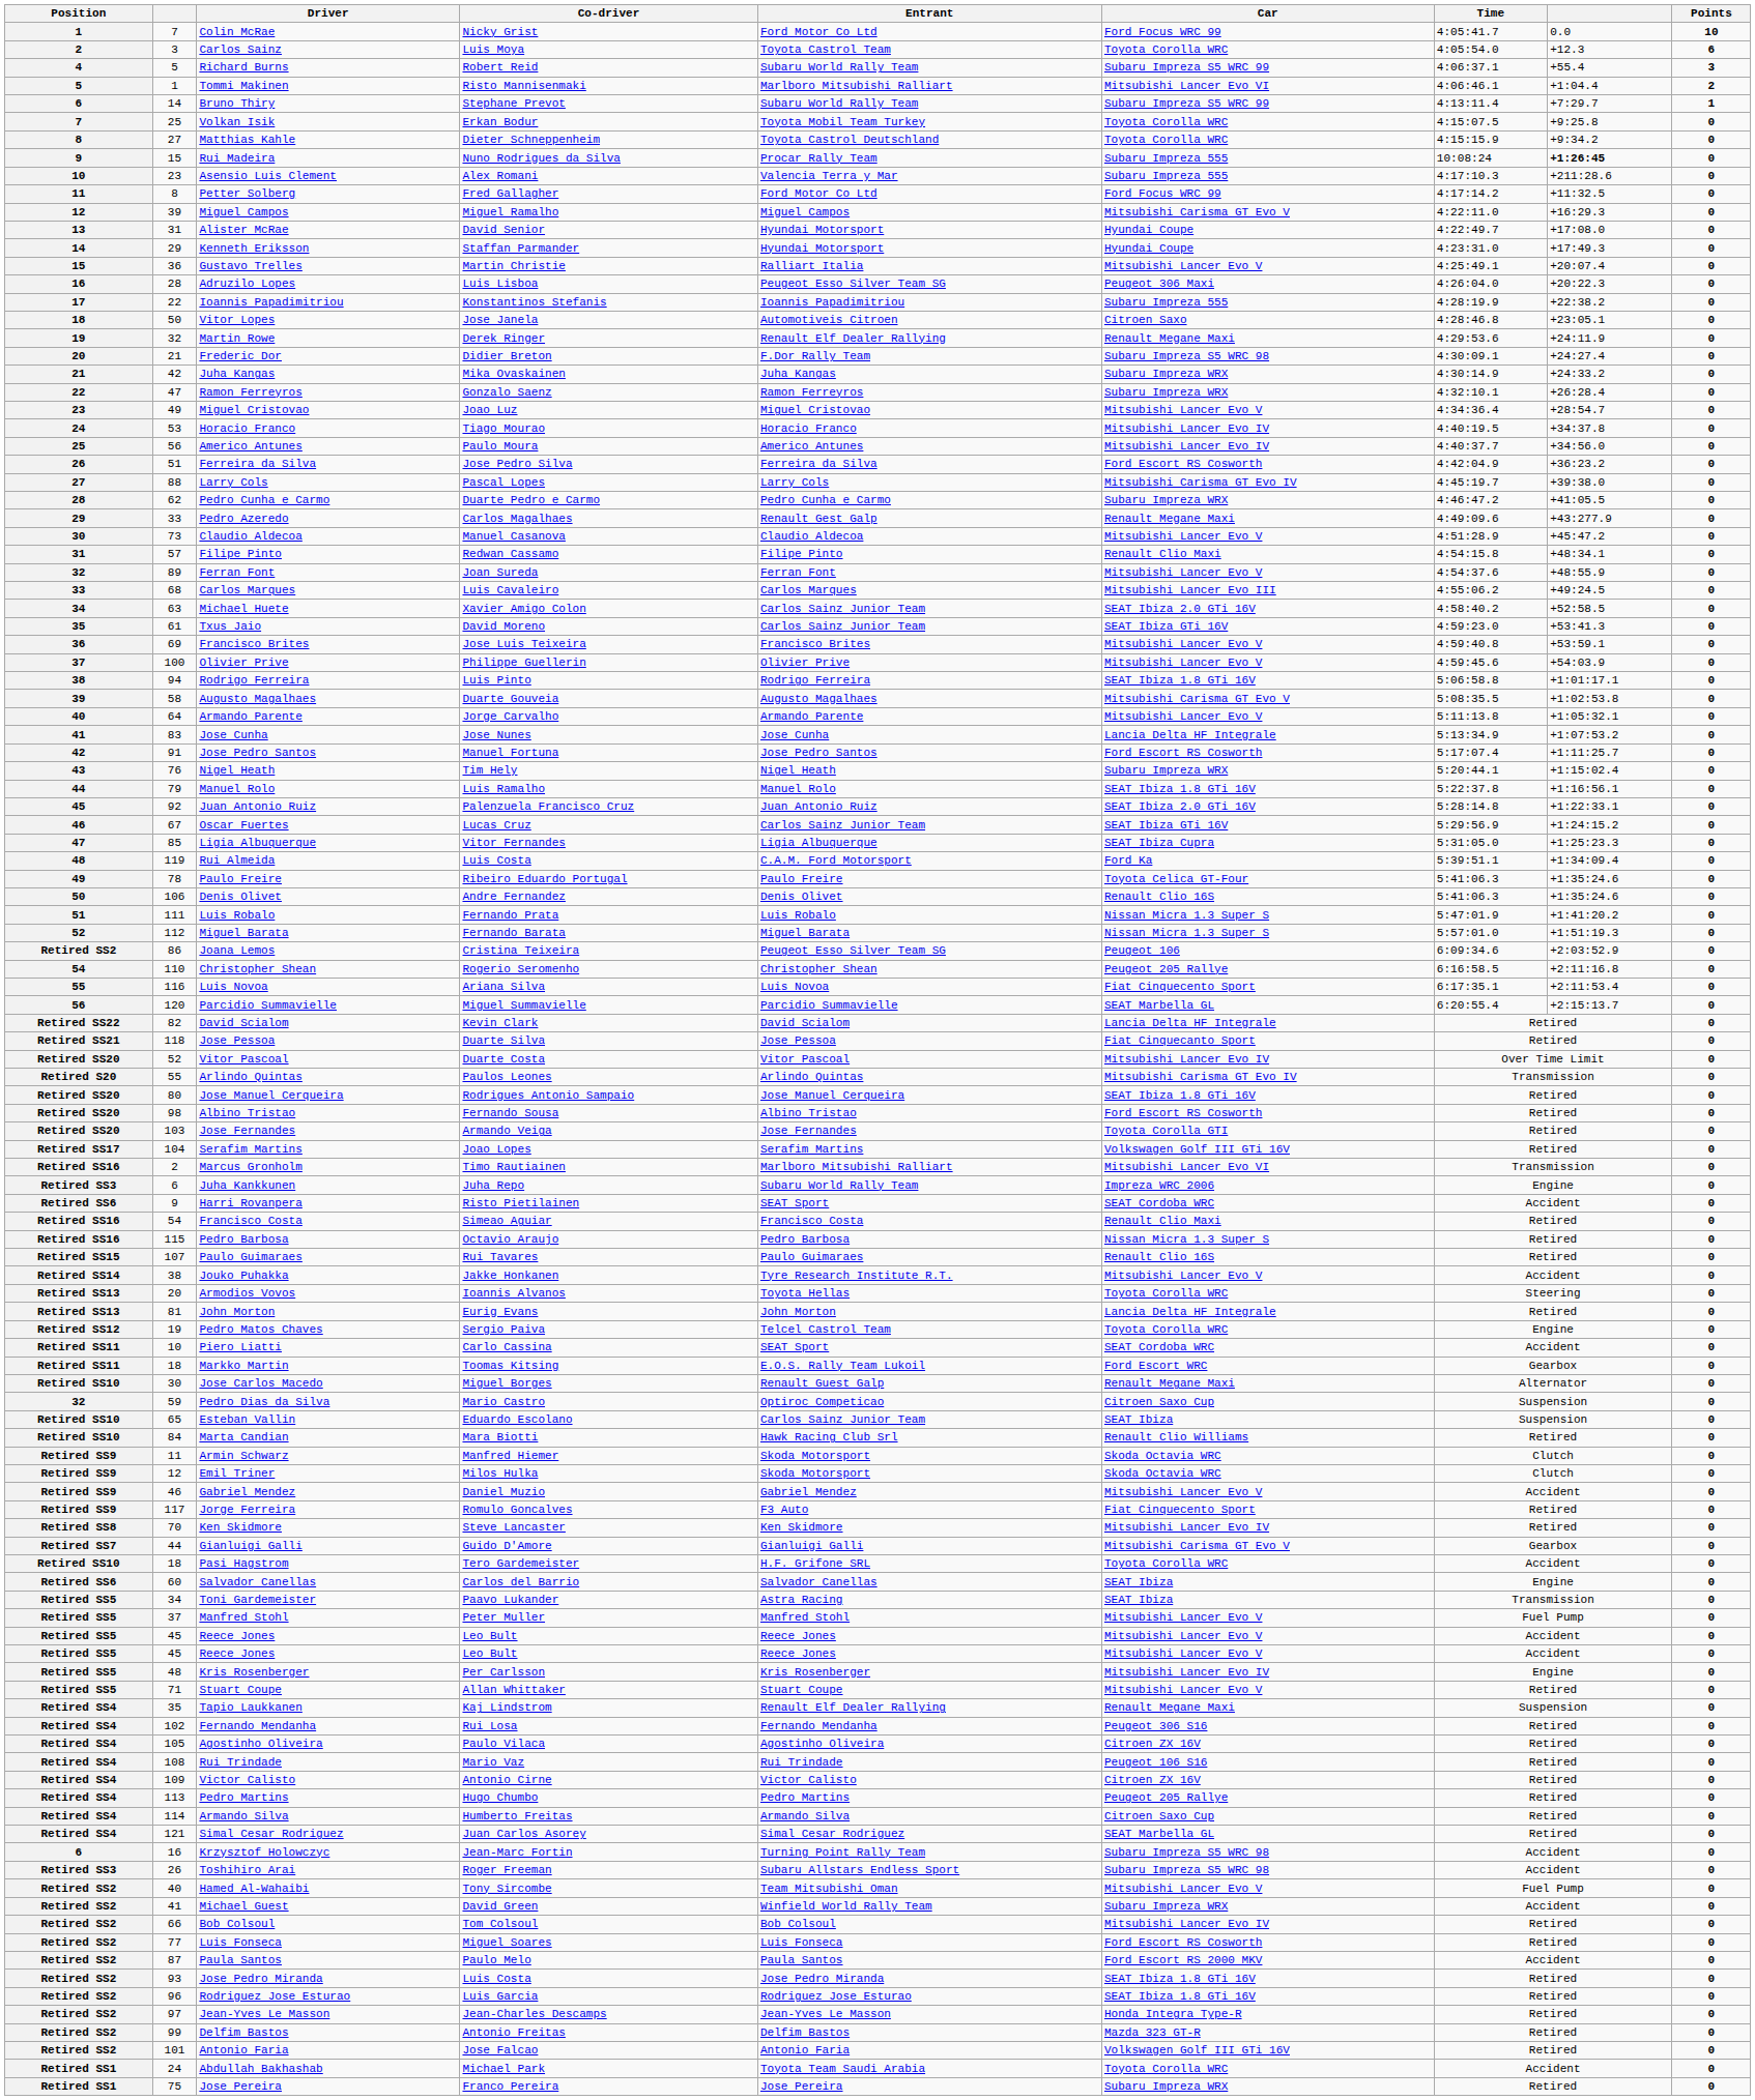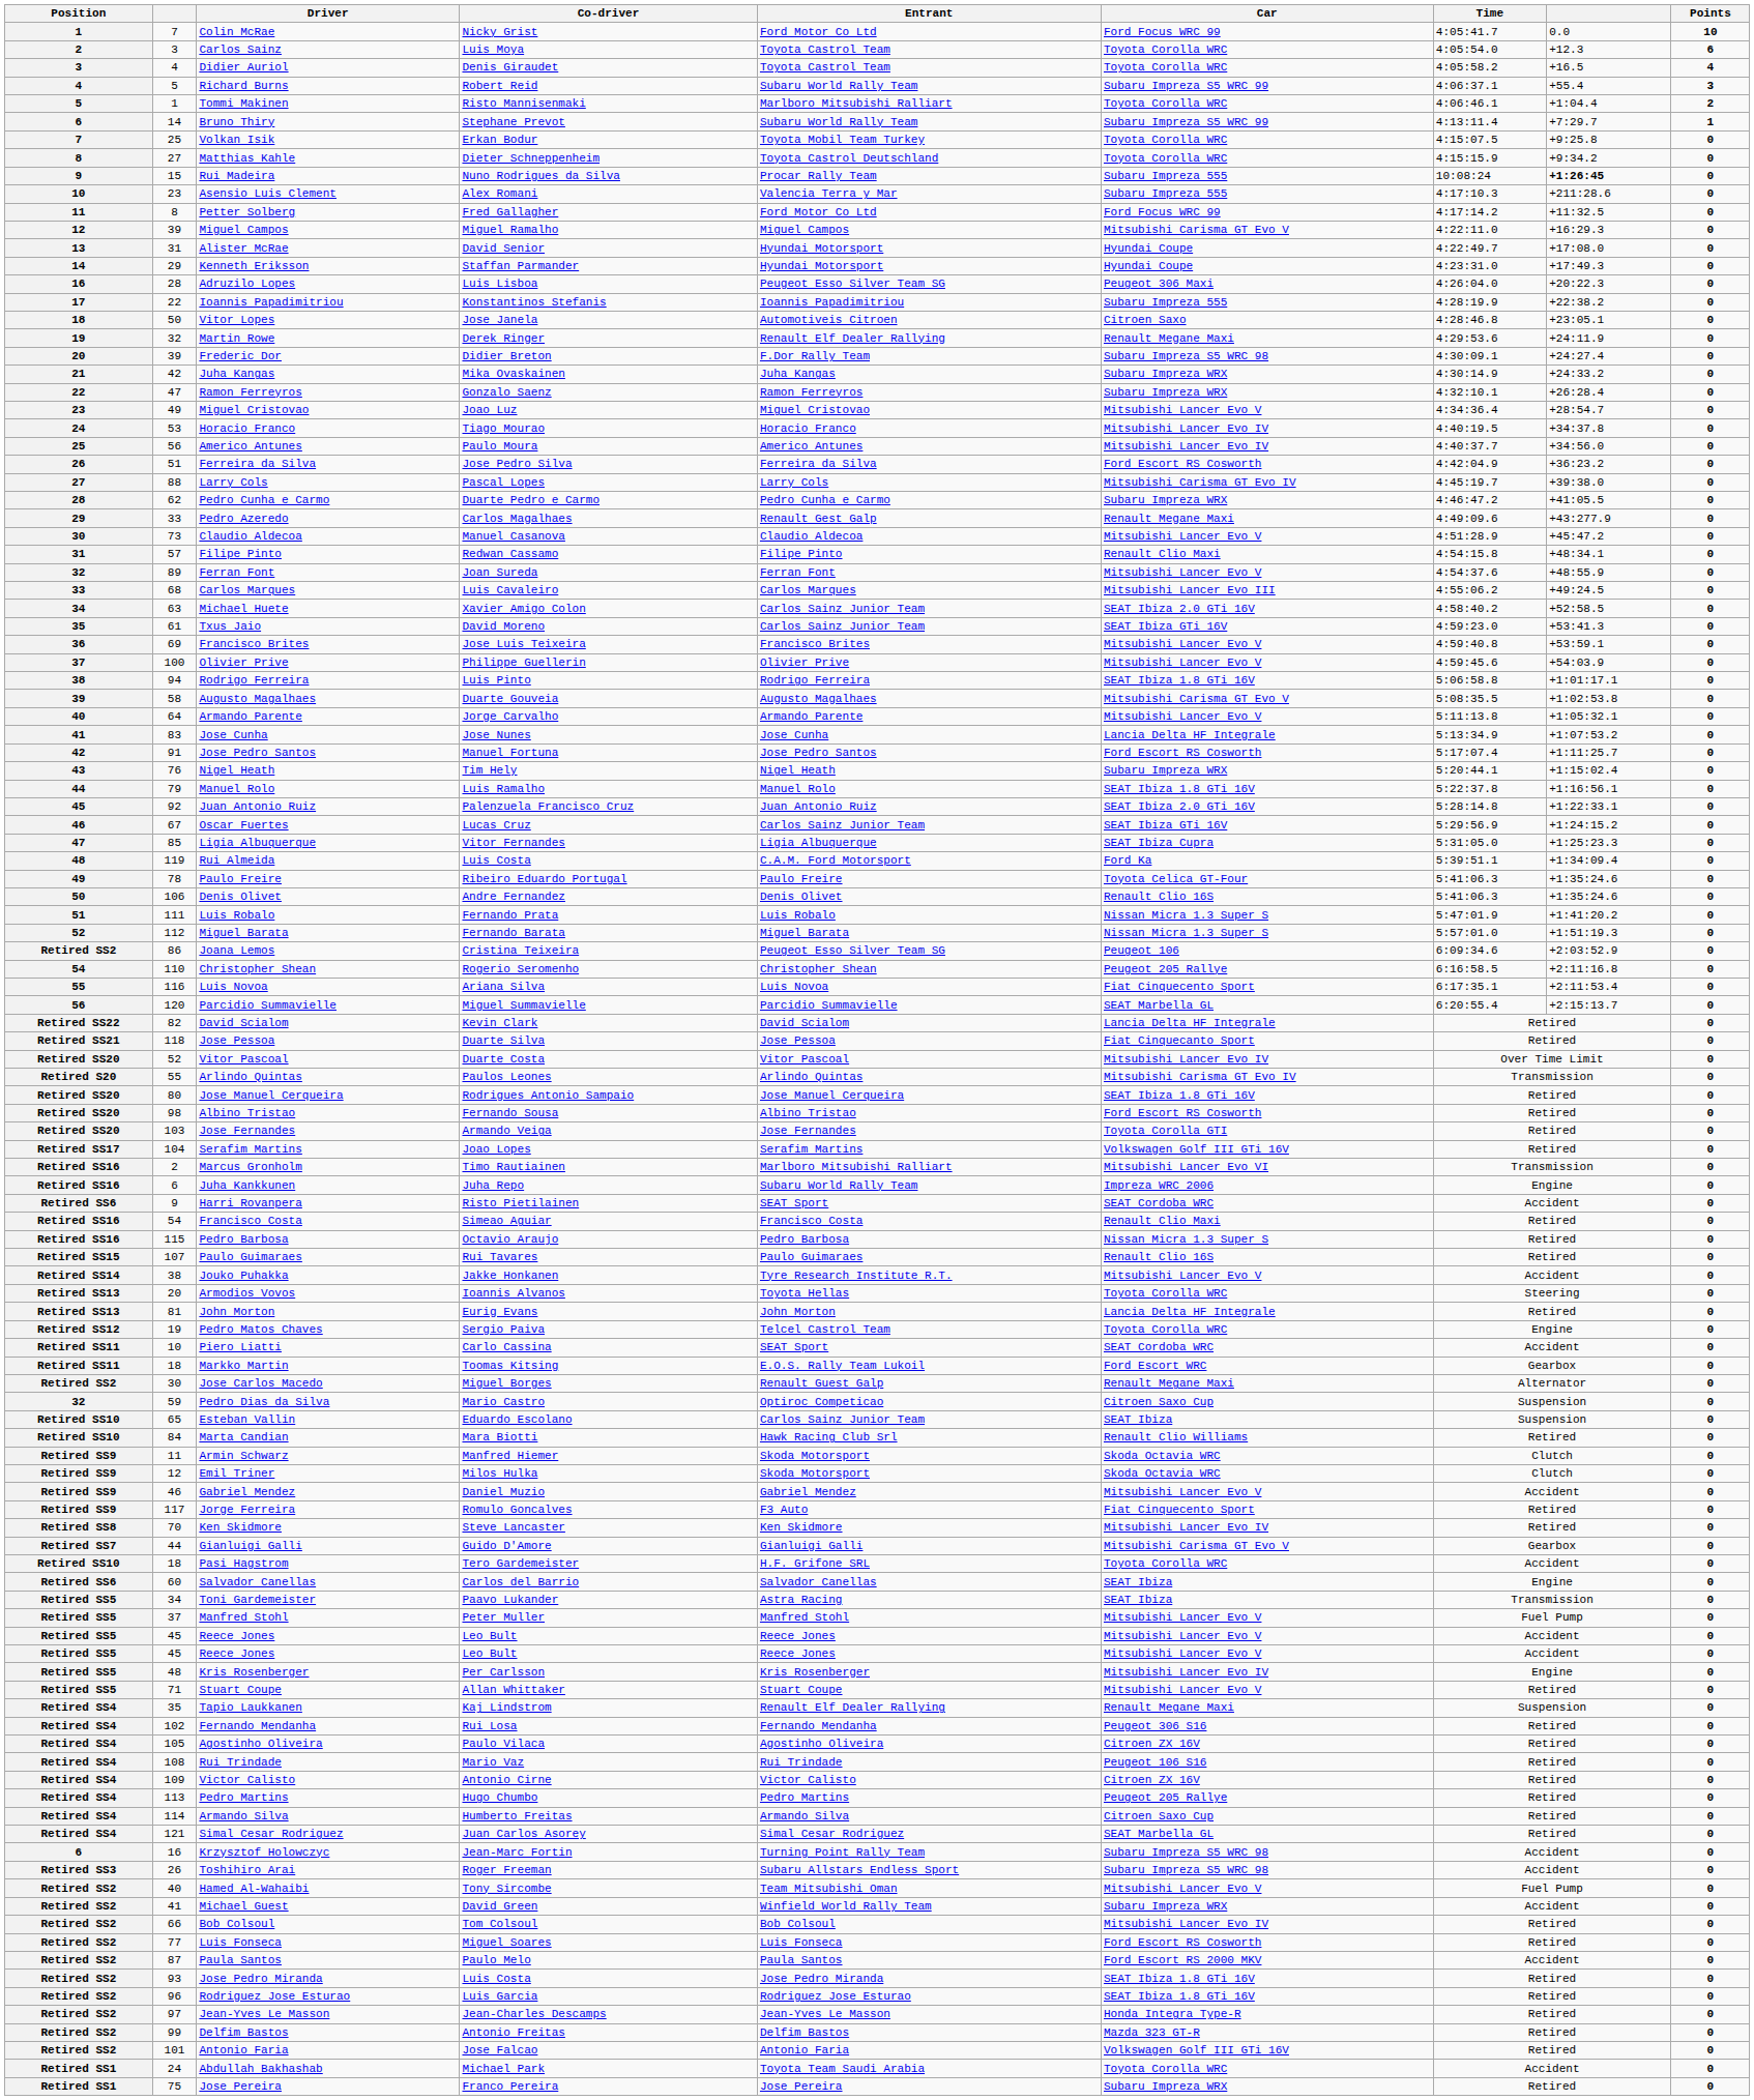+ row: 3 | 4 | Didier Auriol | Denis Giraudet | Toyota Castrol Team | Toyota Corolla WRC | 4:05:58.2 | +16.5 | 4
Tommi Makinen | Car: Mitsubishi Lancer Evo VI -> Toyota Corolla WRC
- row: 15 | 36 | Gustavo Trelles | Martin Christie | Ralliart Italia | Mitsubishi Lancer Evo V | 4:25:49.1 | +20:07.4 | 0
Frederic Dor | column 2: 21 -> 39
Juha Kankkunen | Position: Retired SS3 -> Retired SS16
Jose Carlos Macedo | Position: Retired SS10 -> Retired SS2
